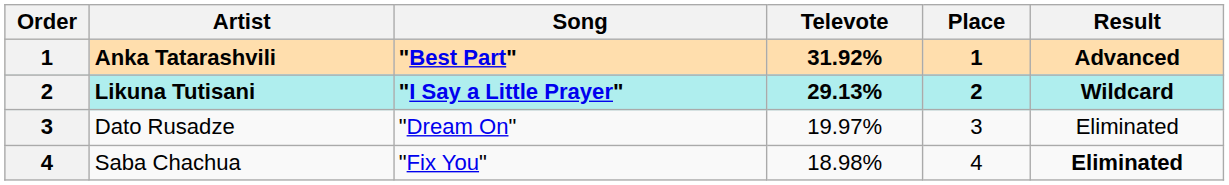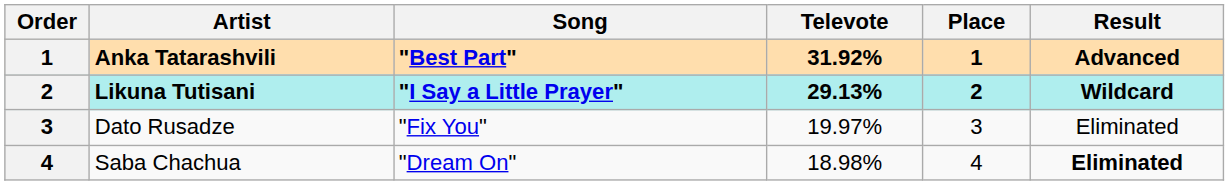Dato Rusadze | Song: "Dream On" -> "Fix You"
Saba Chachua | Song: "Fix You" -> "Dream On"
